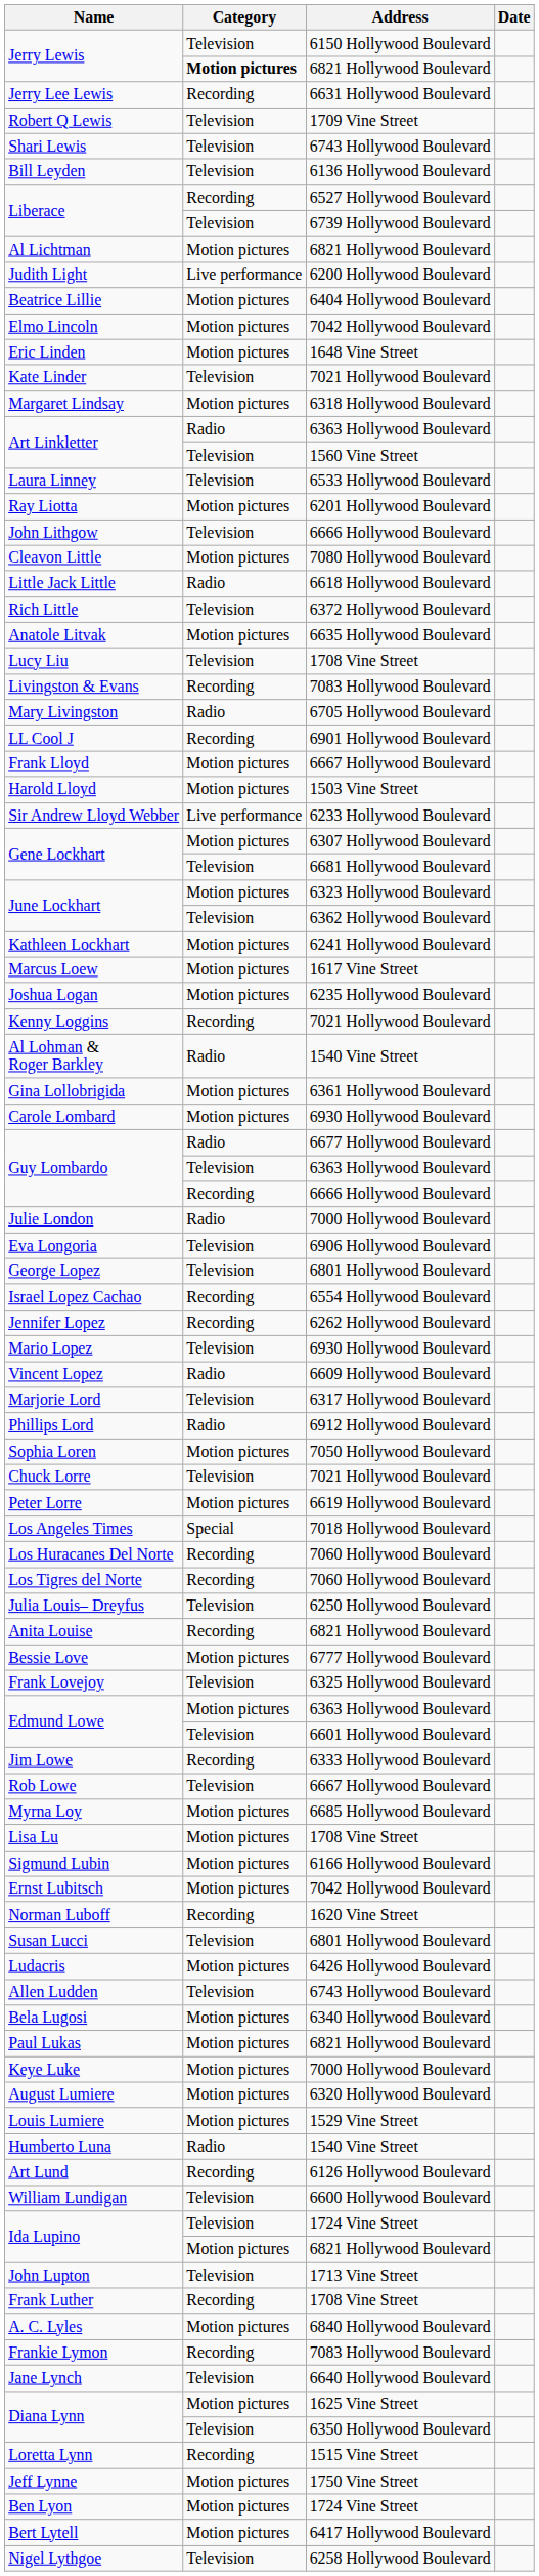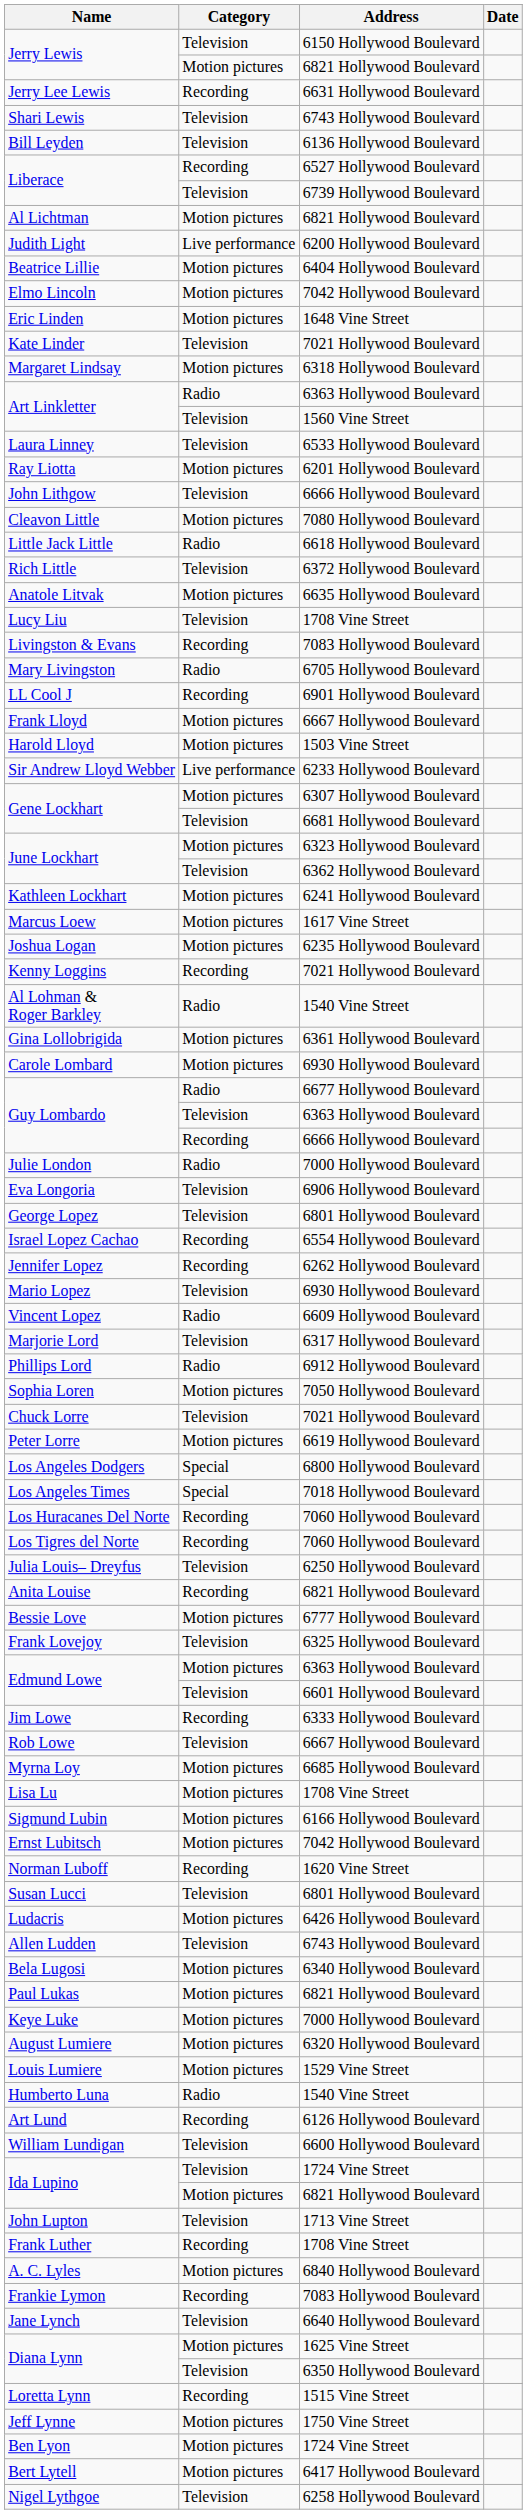Jerry Lewis / 6821 Hollywood Boulevard | Category: bold -> normal
- row: Robert Q Lewis | Television | 1709 Vine Street
+ row: Los Angeles Dodgers | Special | 6800 Hollywood Boulevard
